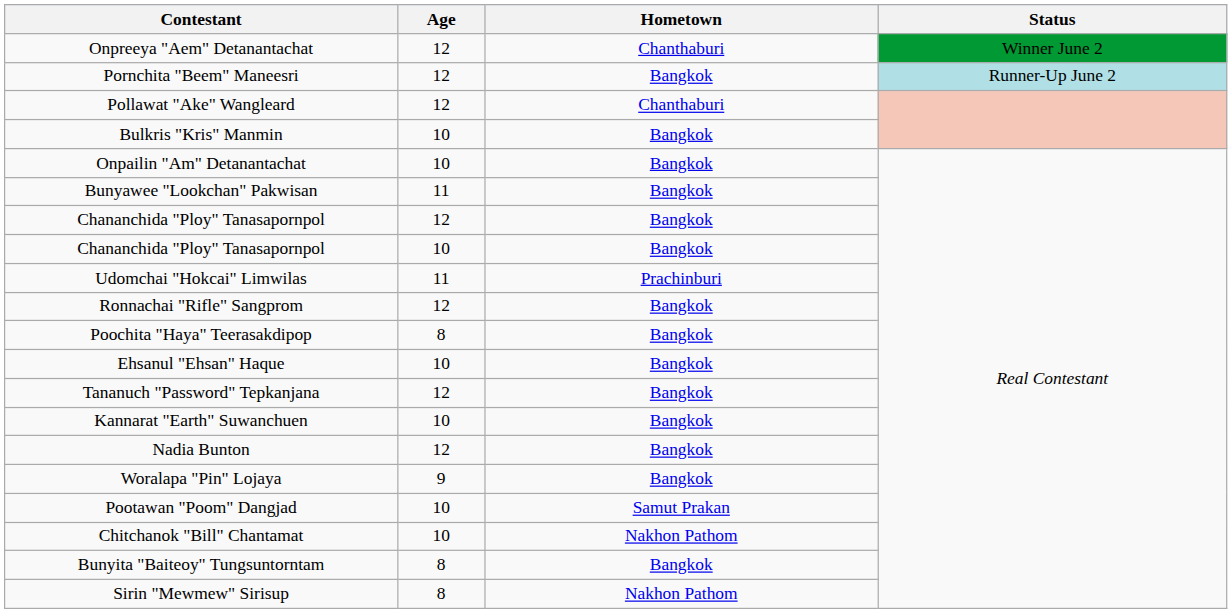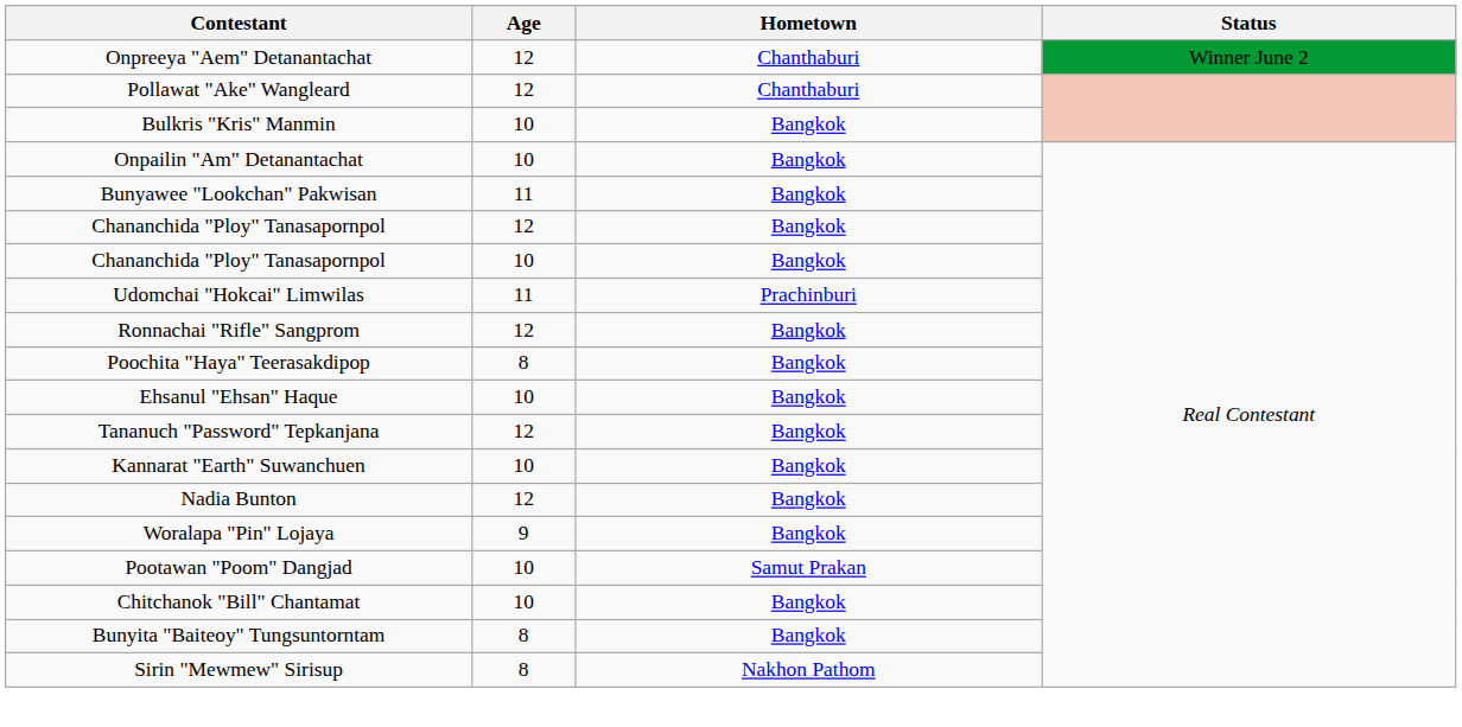- row: Pornchita "Beem" Maneesri | 12 | Bangkok | Runner-Up June 2
Chitchanok "Bill" Chantamat | Hometown: Nakhon Pathom -> Bangkok
